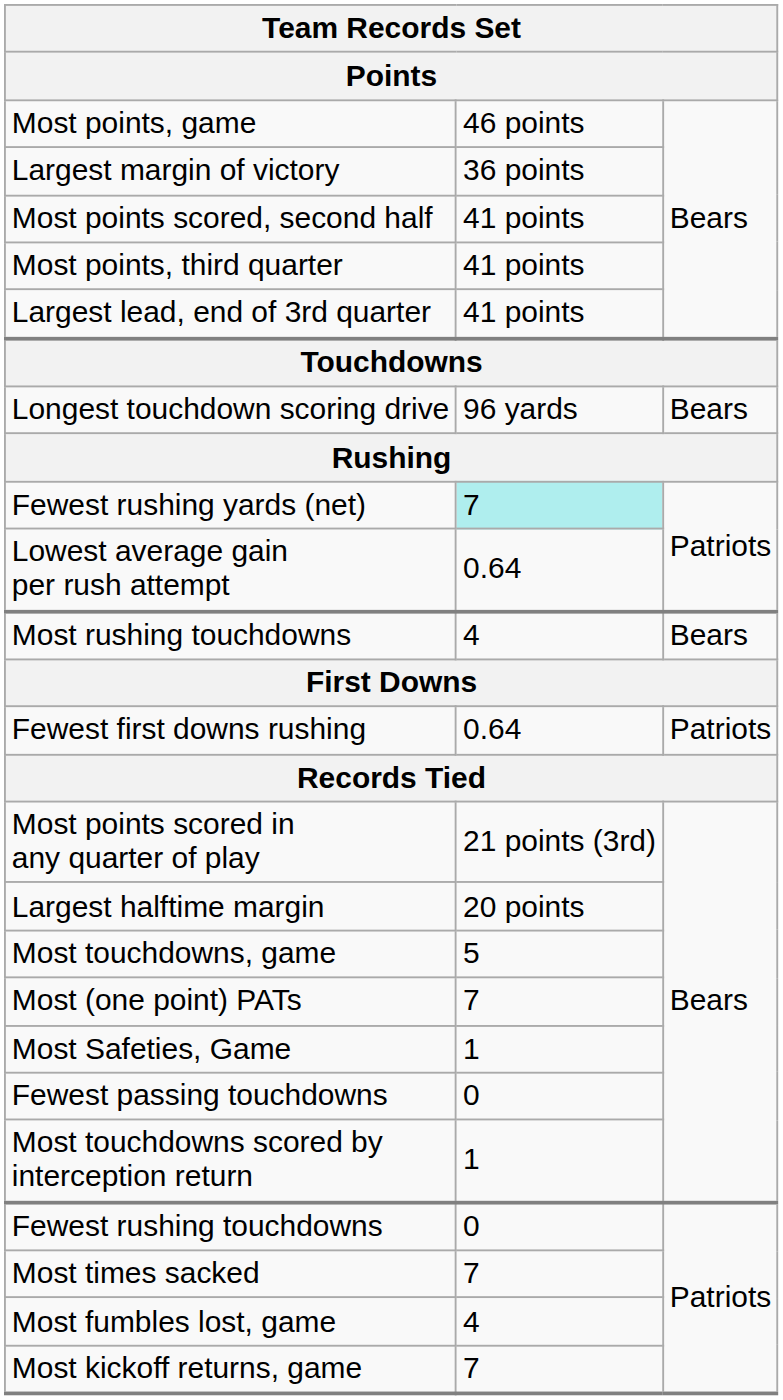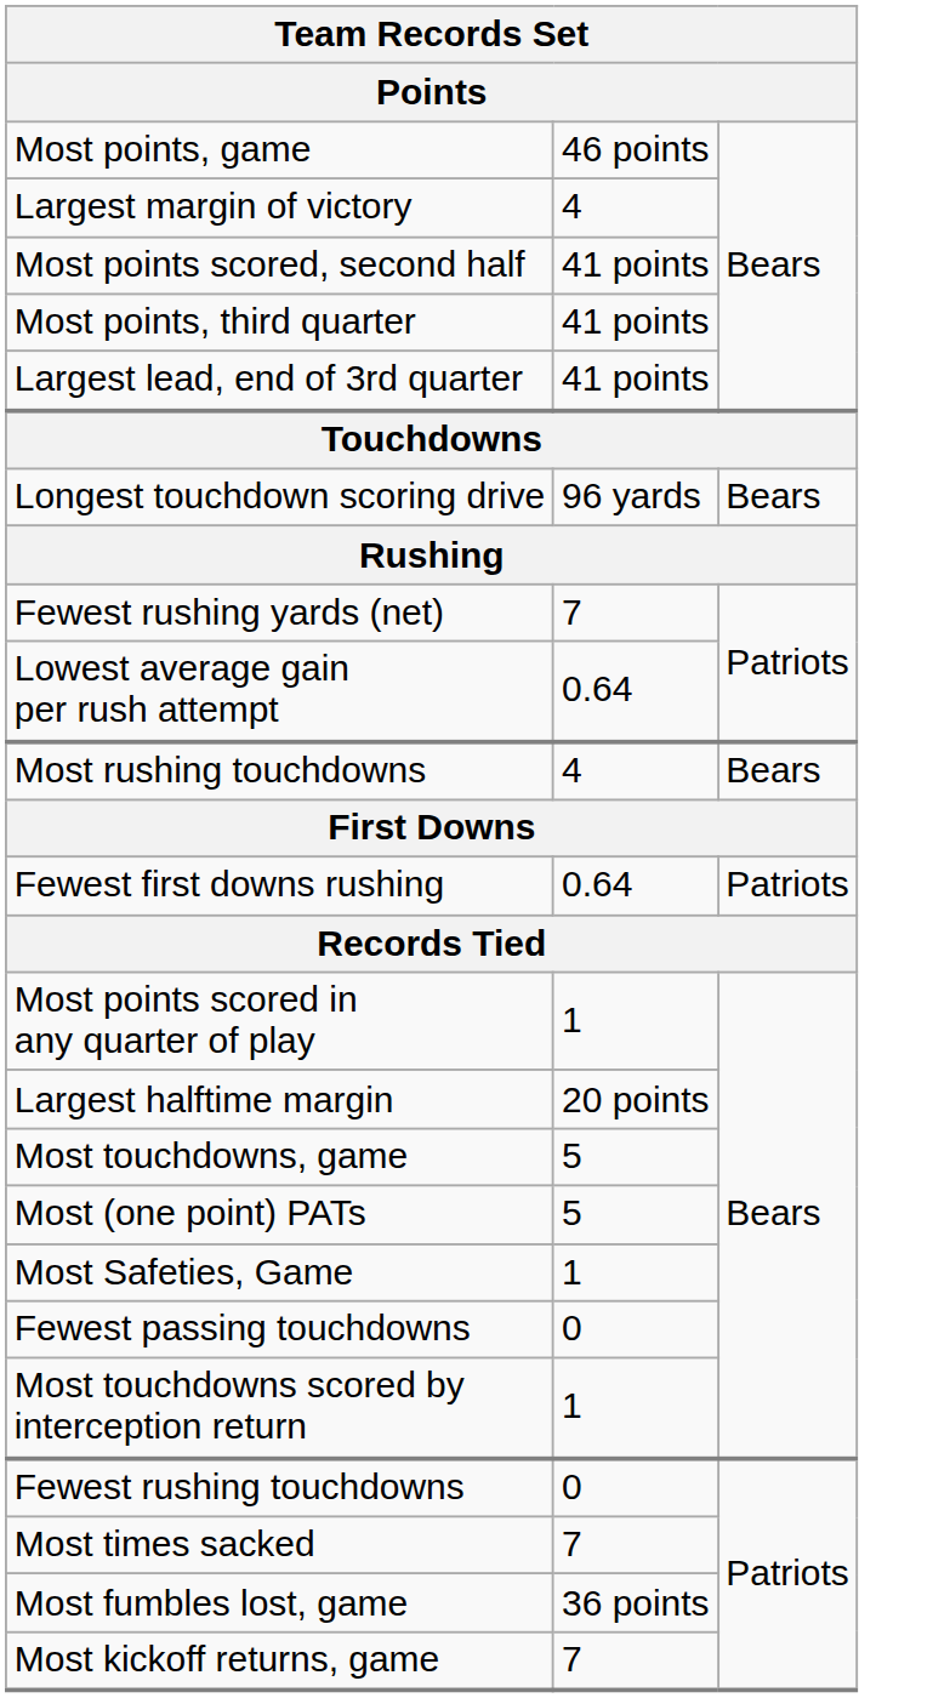Largest margin of victory | column 2: 36 points -> 4
Fewest rushing yards (net) | column 2: paleturquoise background -> no background
Most points scored in any quarter of play | column 2: 21 points (3rd) -> 1
Most (one point) PATs | column 2: 7 -> 5
Most fumbles lost, game | column 2: 4 -> 36 points
